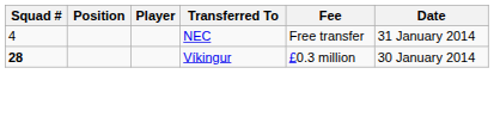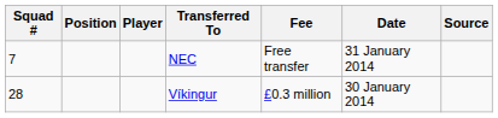+ column: Source
NEC | Squad #: 4 -> 7
Víkingur | Squad #: bold -> normal
